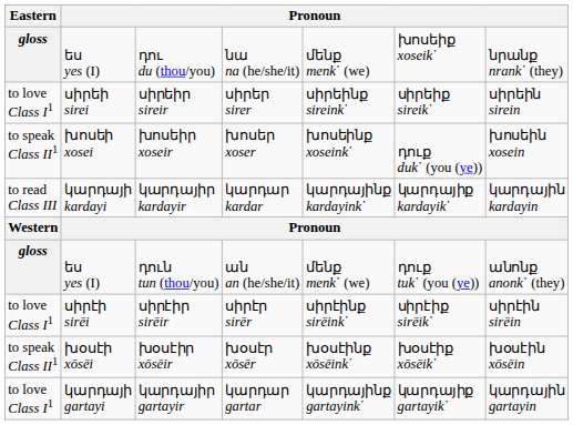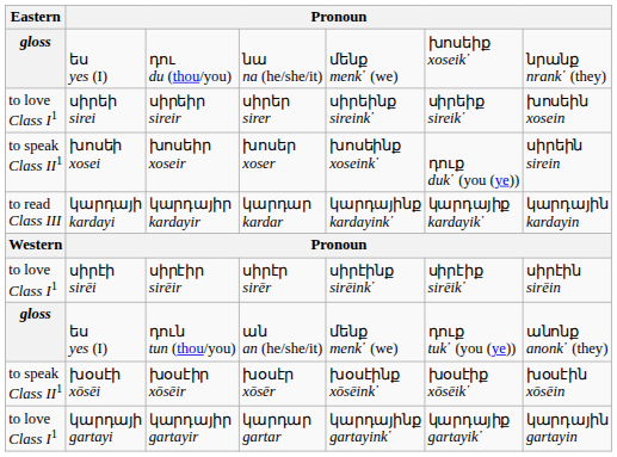սիրեիր sireir | column 7: սիրեին sirein -> խոսեին xosein
խոսեիր xoseir | column 7: խոսեին xosein -> սիրեին sirein
rows swapped: դուն tun (thou/you) <-> սիրէիր sirēir
